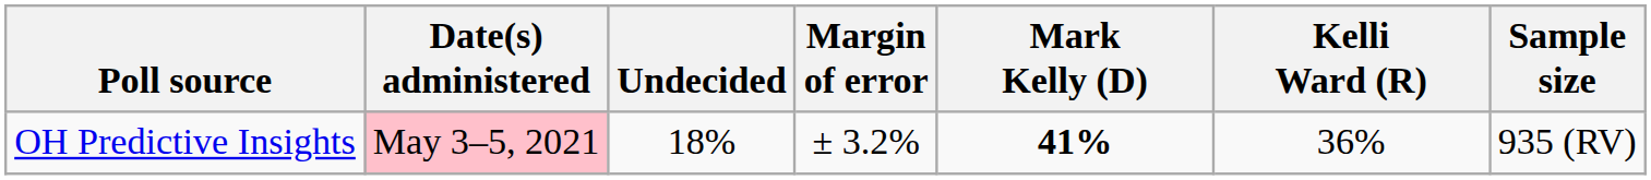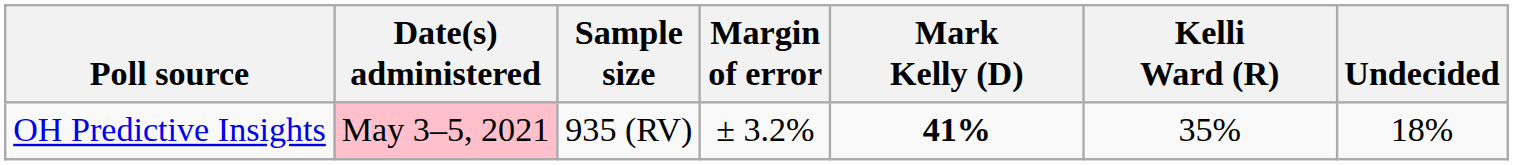columns swapped: Sample size <-> Undecided
OH Predictive Insights | Kelli Ward (R): 36% -> 35%
